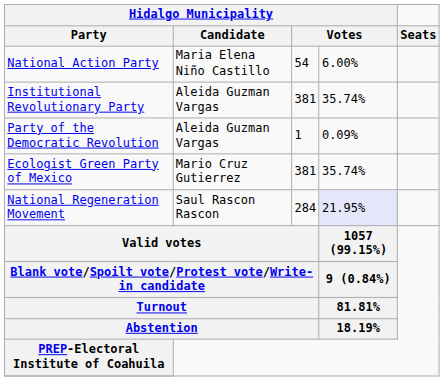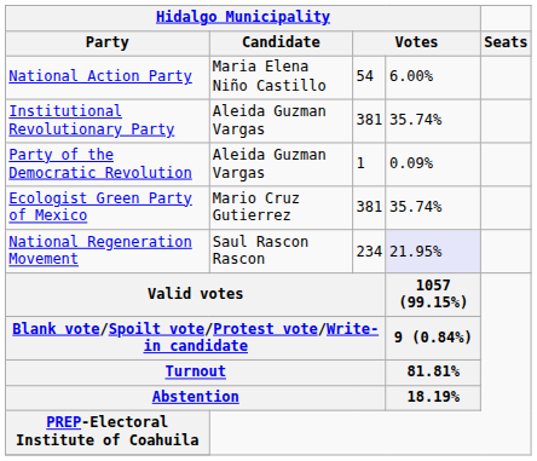National Regeneration Movement | column 3: 284 -> 234
